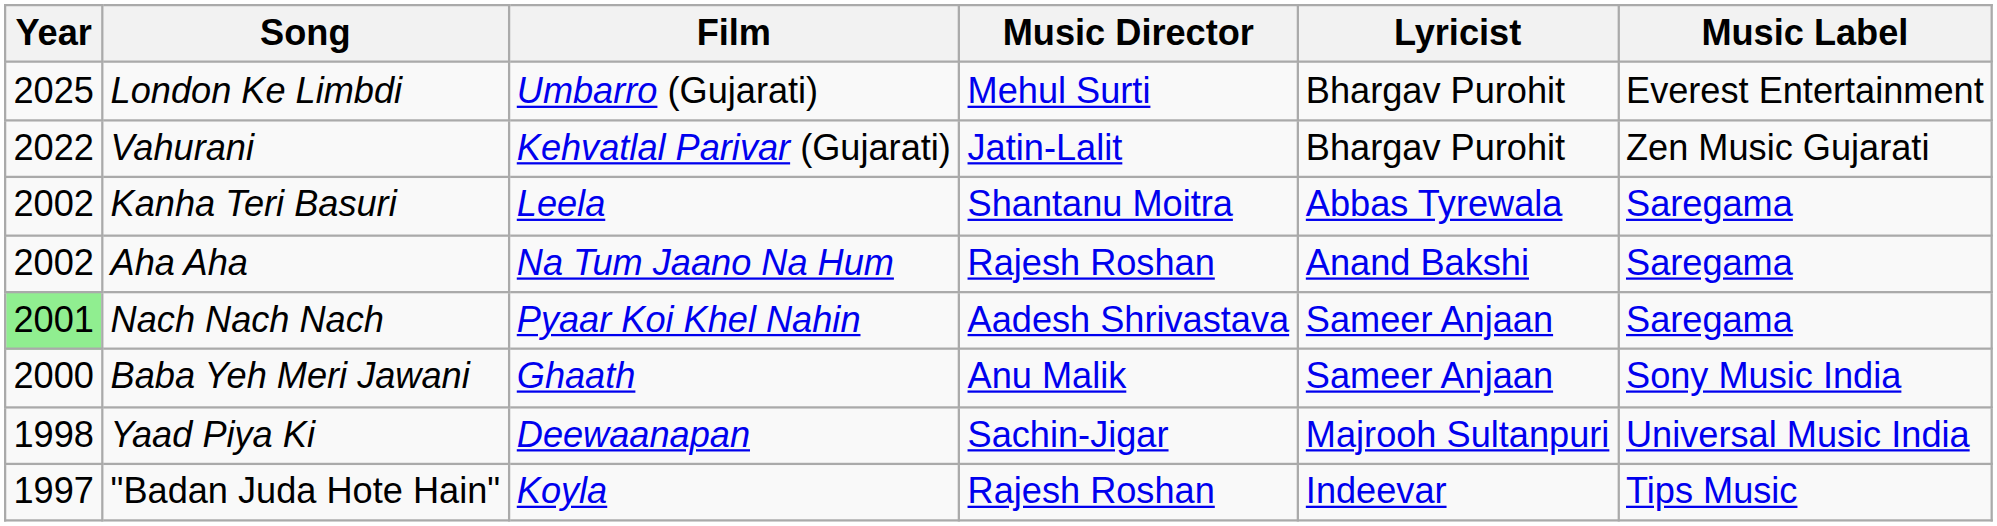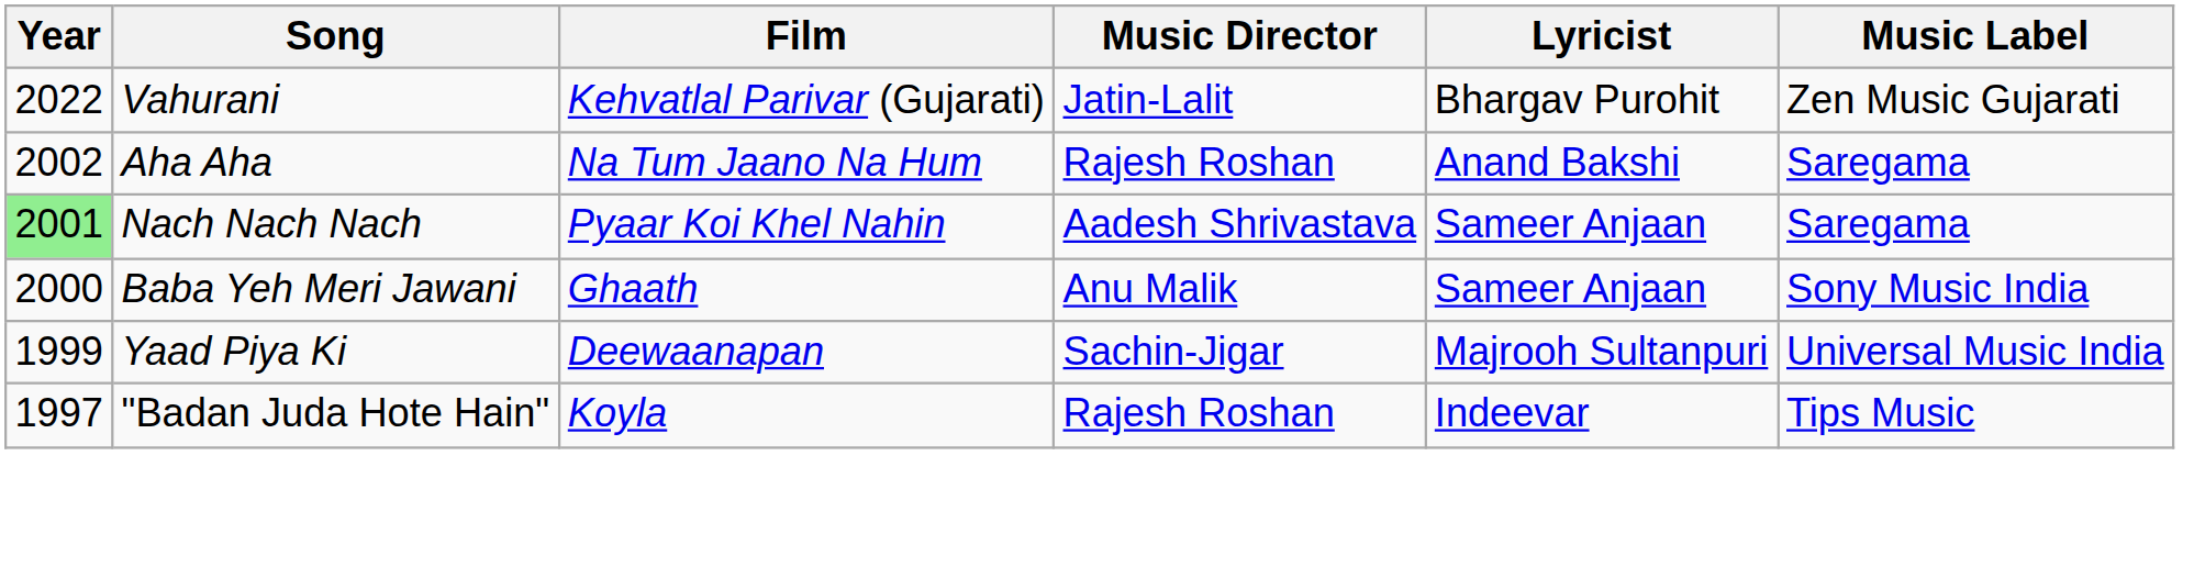- row: 2025 | London Ke Limbdi | Umbarro (Gujarati) | Mehul Surti | Bhargav Purohit | Everest Entertainment
- row: 2002 | Kanha Teri Basuri | Leela | Shantanu Moitra | Abbas Tyrewala | Saregama
Yaad Piya Ki | Year: 1998 -> 1999
